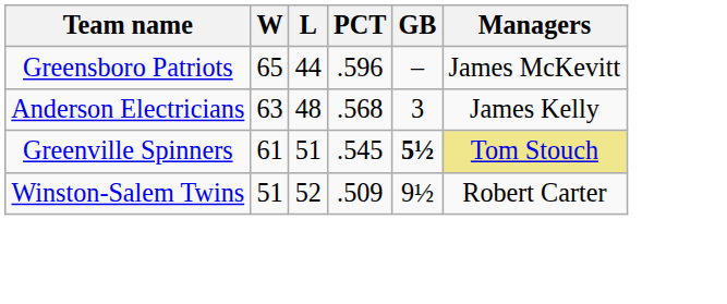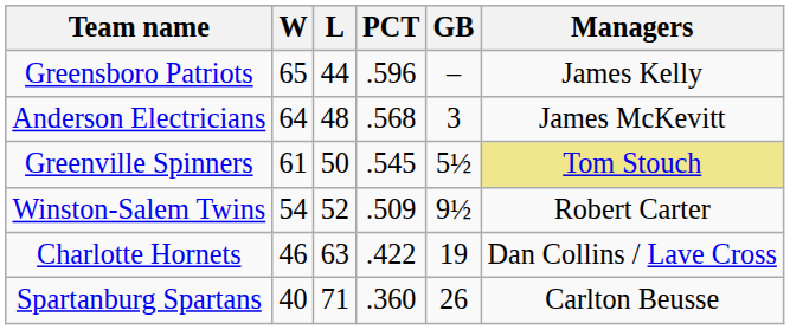Greensboro Patriots | Managers: James McKevitt -> James Kelly
Anderson Electricians | W: 63 -> 64
Anderson Electricians | Managers: James Kelly -> James McKevitt
Greenville Spinners | L: 51 -> 50
Greenville Spinners | GB: bold -> normal
Winston-Salem Twins | W: 51 -> 54
+ row: Charlotte Hornets | 46 | 63 | .422 | 19 | Dan Collins / Lave Cross
+ row: Spartanburg Spartans | 40 | 71 | .360 | 26 | Carlton Beusse
